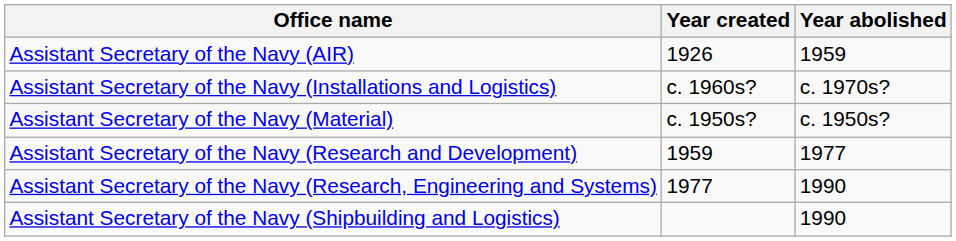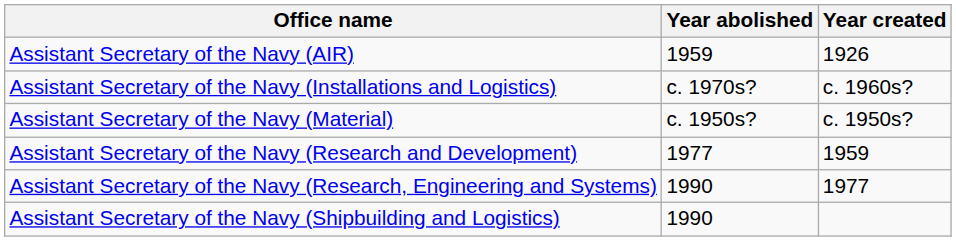columns swapped: Year created <-> Year abolished
